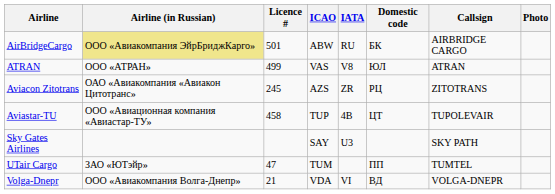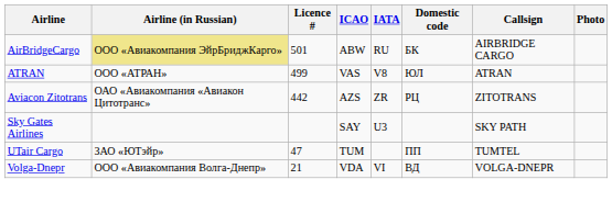Aviacon Zitotrans | Licence #: 245 -> 442
- row: Aviastar-TU | ООО «Авиационная компания «Авиастар-ТУ» | 458 | TUP | 4B | ЦТ | TUPOLEVAIR
